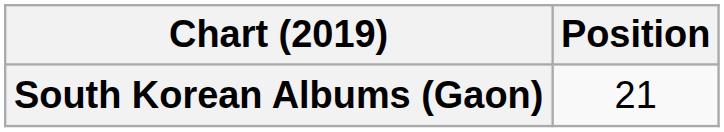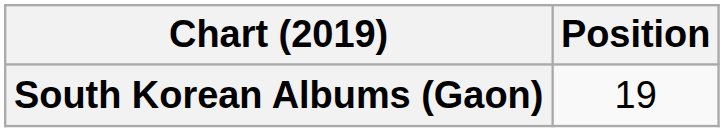South Korean Albums (Gaon) | Position: 21 -> 19
